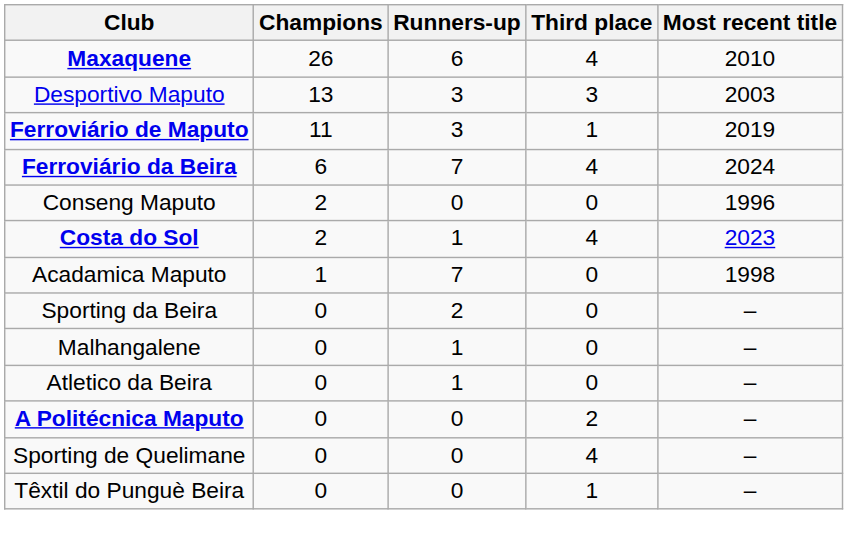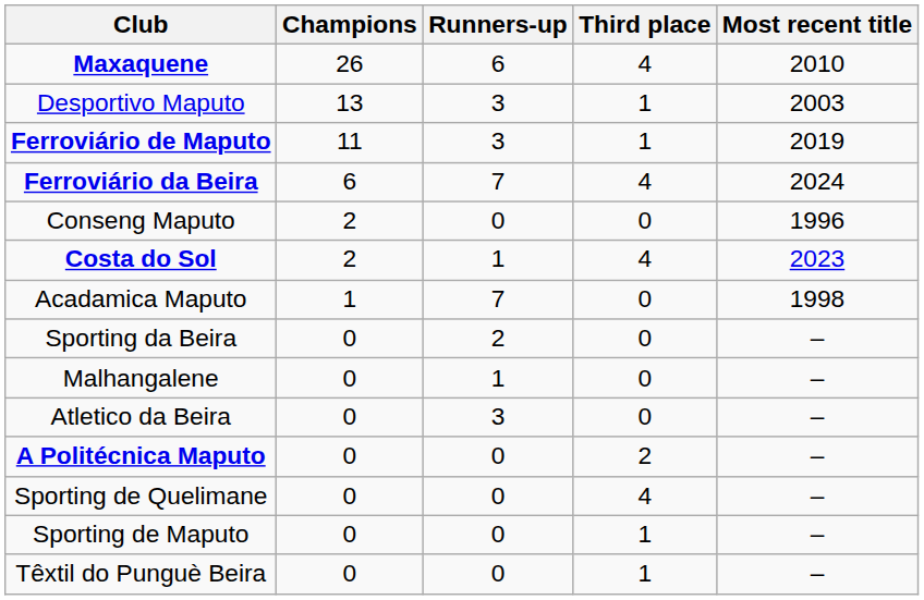Desportivo Maputo | Third place: 3 -> 1
Atletico da Beira | Runners-up: 1 -> 3
+ row: Sporting de Maputo | 0 | 0 | 1 | –
